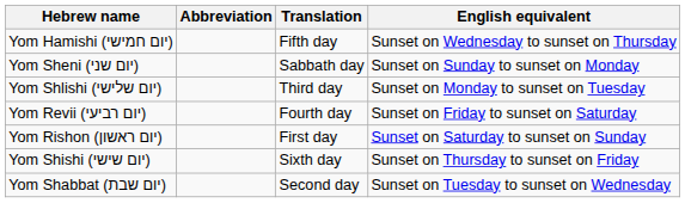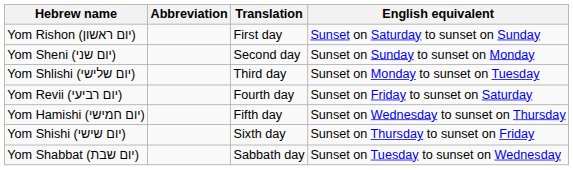rows swapped: Yom Rishon (יום ראשון) <-> Yom Hamishi (יום חמישי)
Yom Sheni (יום שני) | Translation: Sabbath day -> Second day
Yom Shabbat (יום שבת) | Translation: Second day -> Sabbath day
